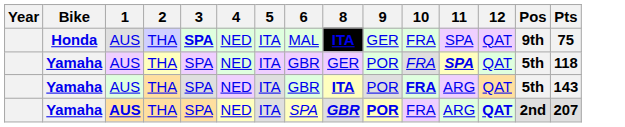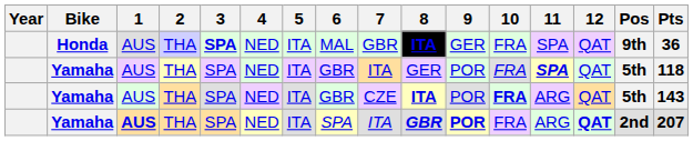+ column: 7 | GBR | ITA | CZE | ITA
Honda | Pts: 75 -> 36
